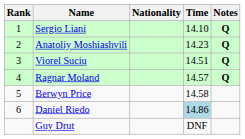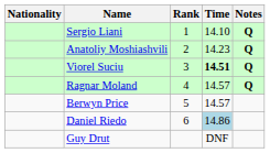columns swapped: Rank <-> Nationality
Viorel Suciu | Time: normal -> bold
Berwyn Price | Time: 14.58 -> 14.57
